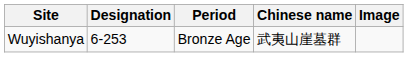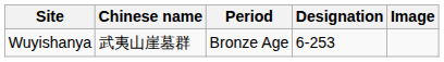columns swapped: Chinese name <-> Designation
